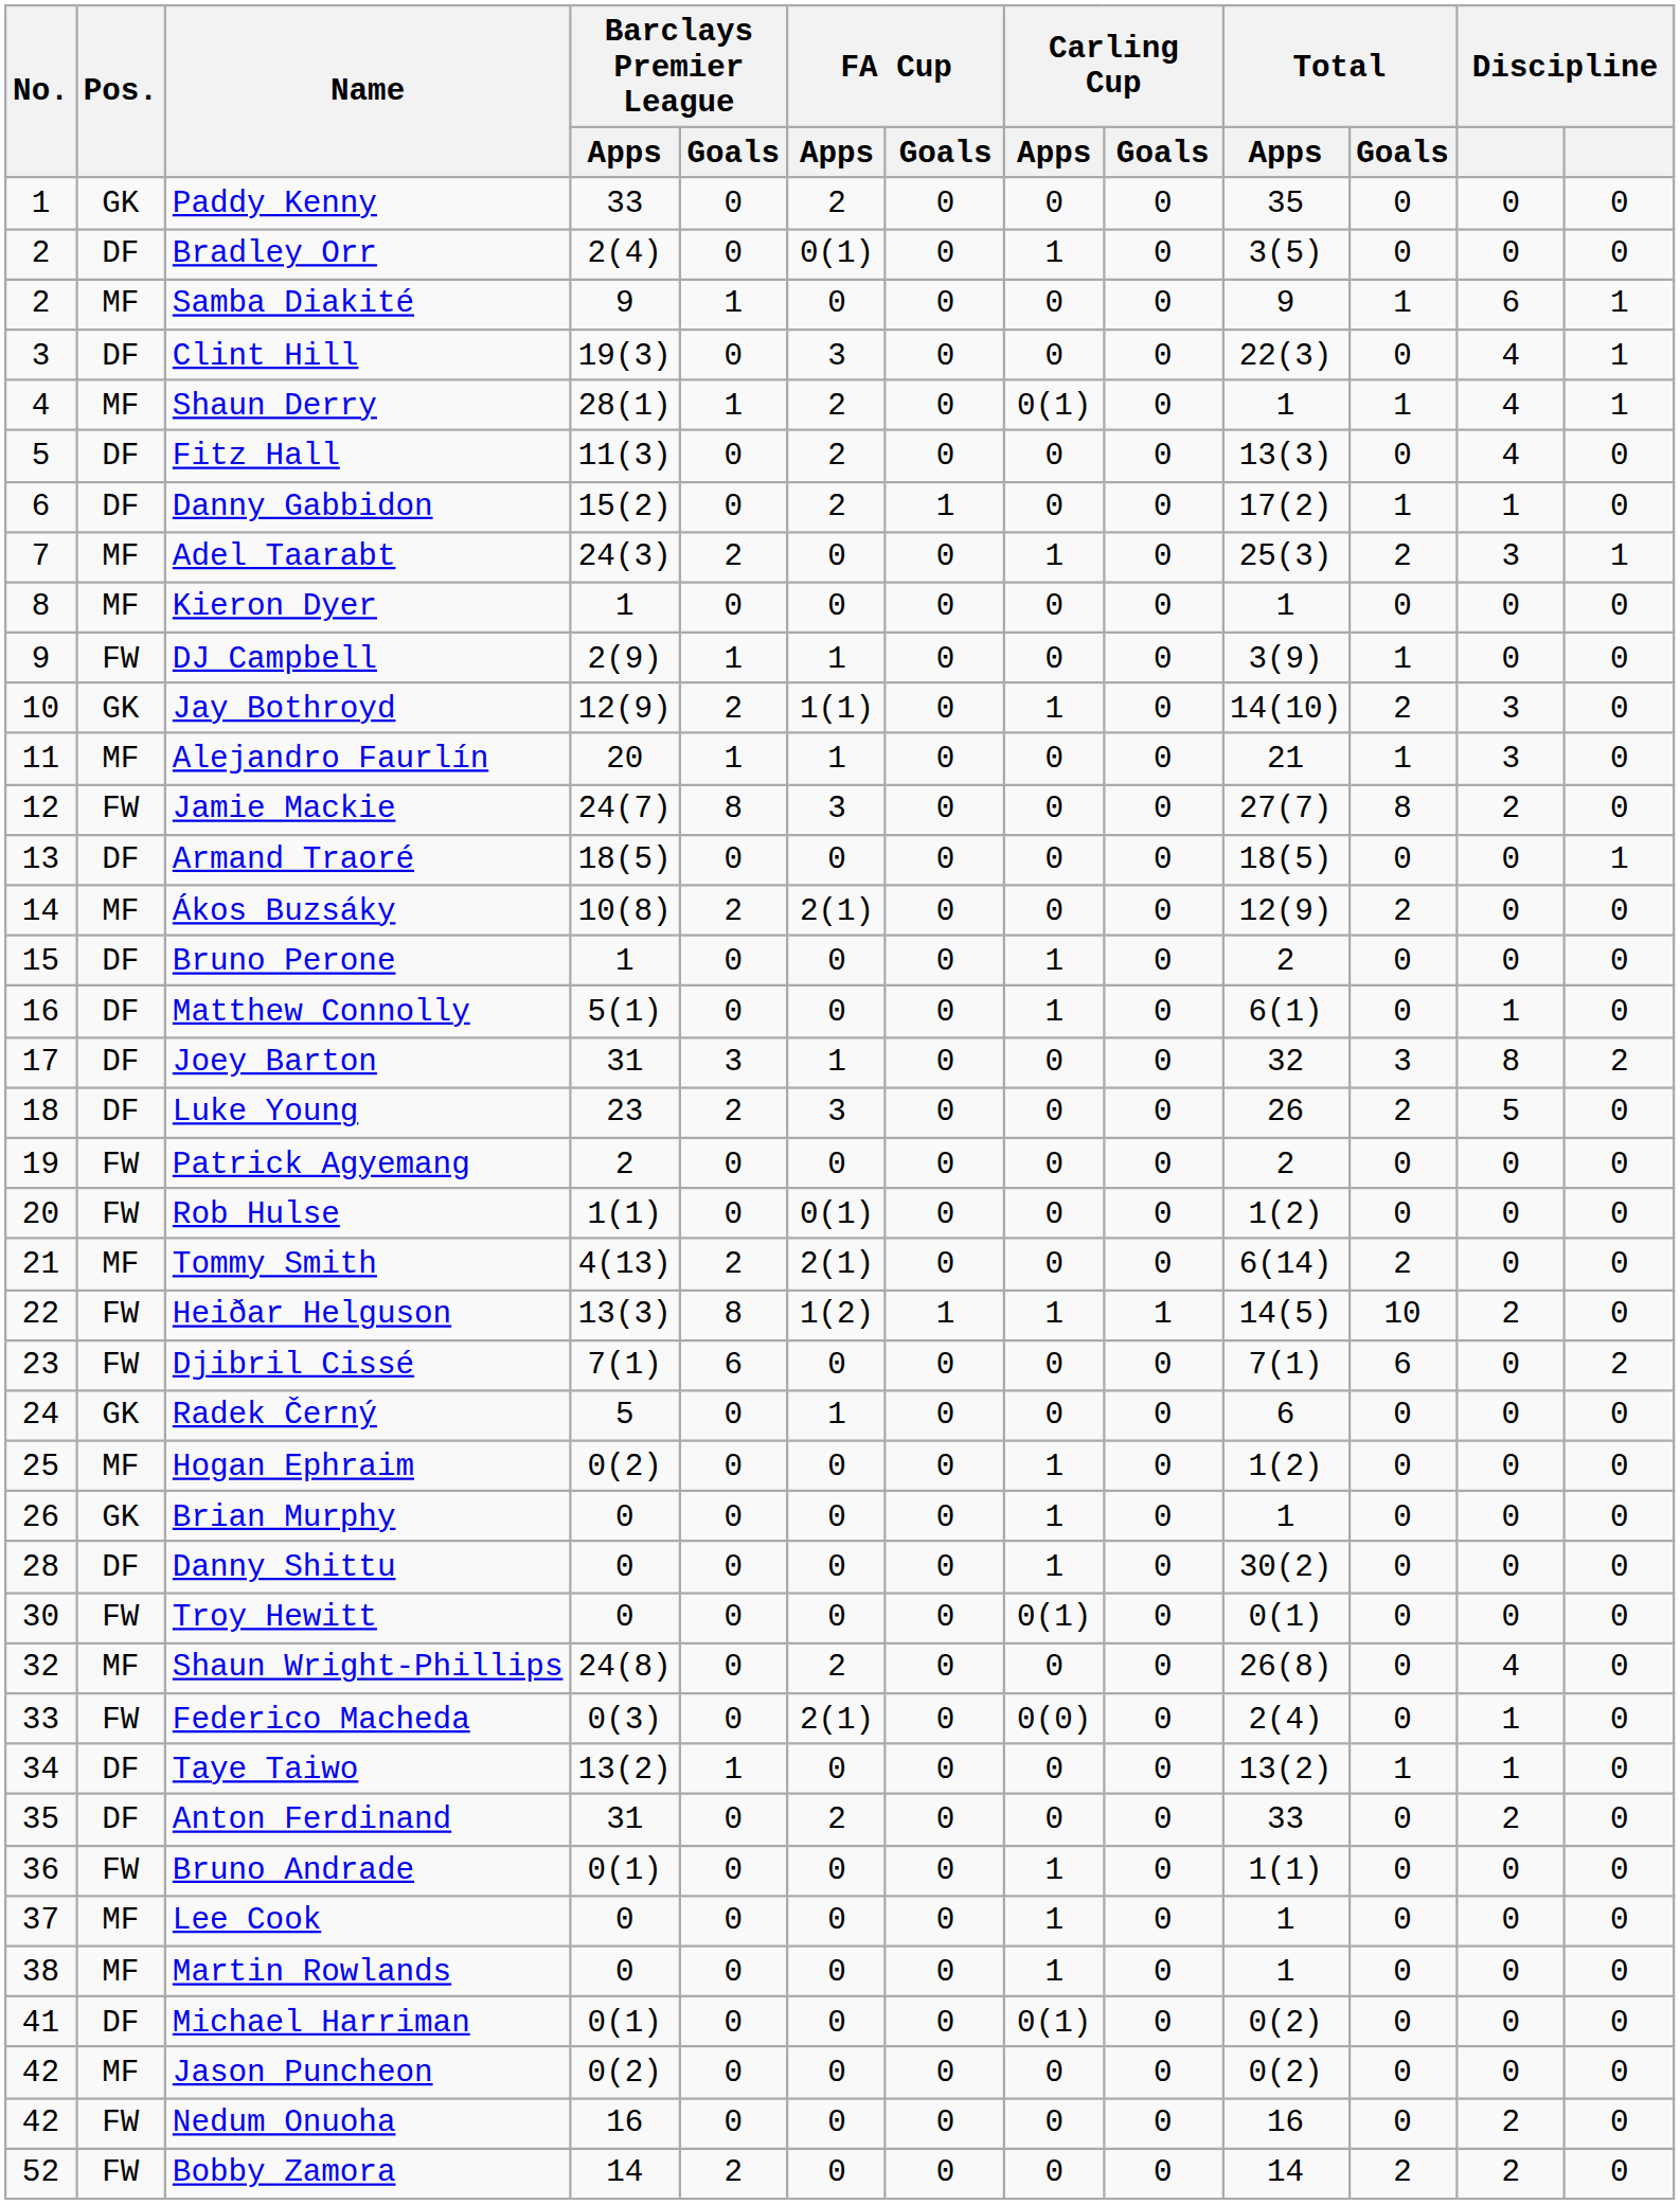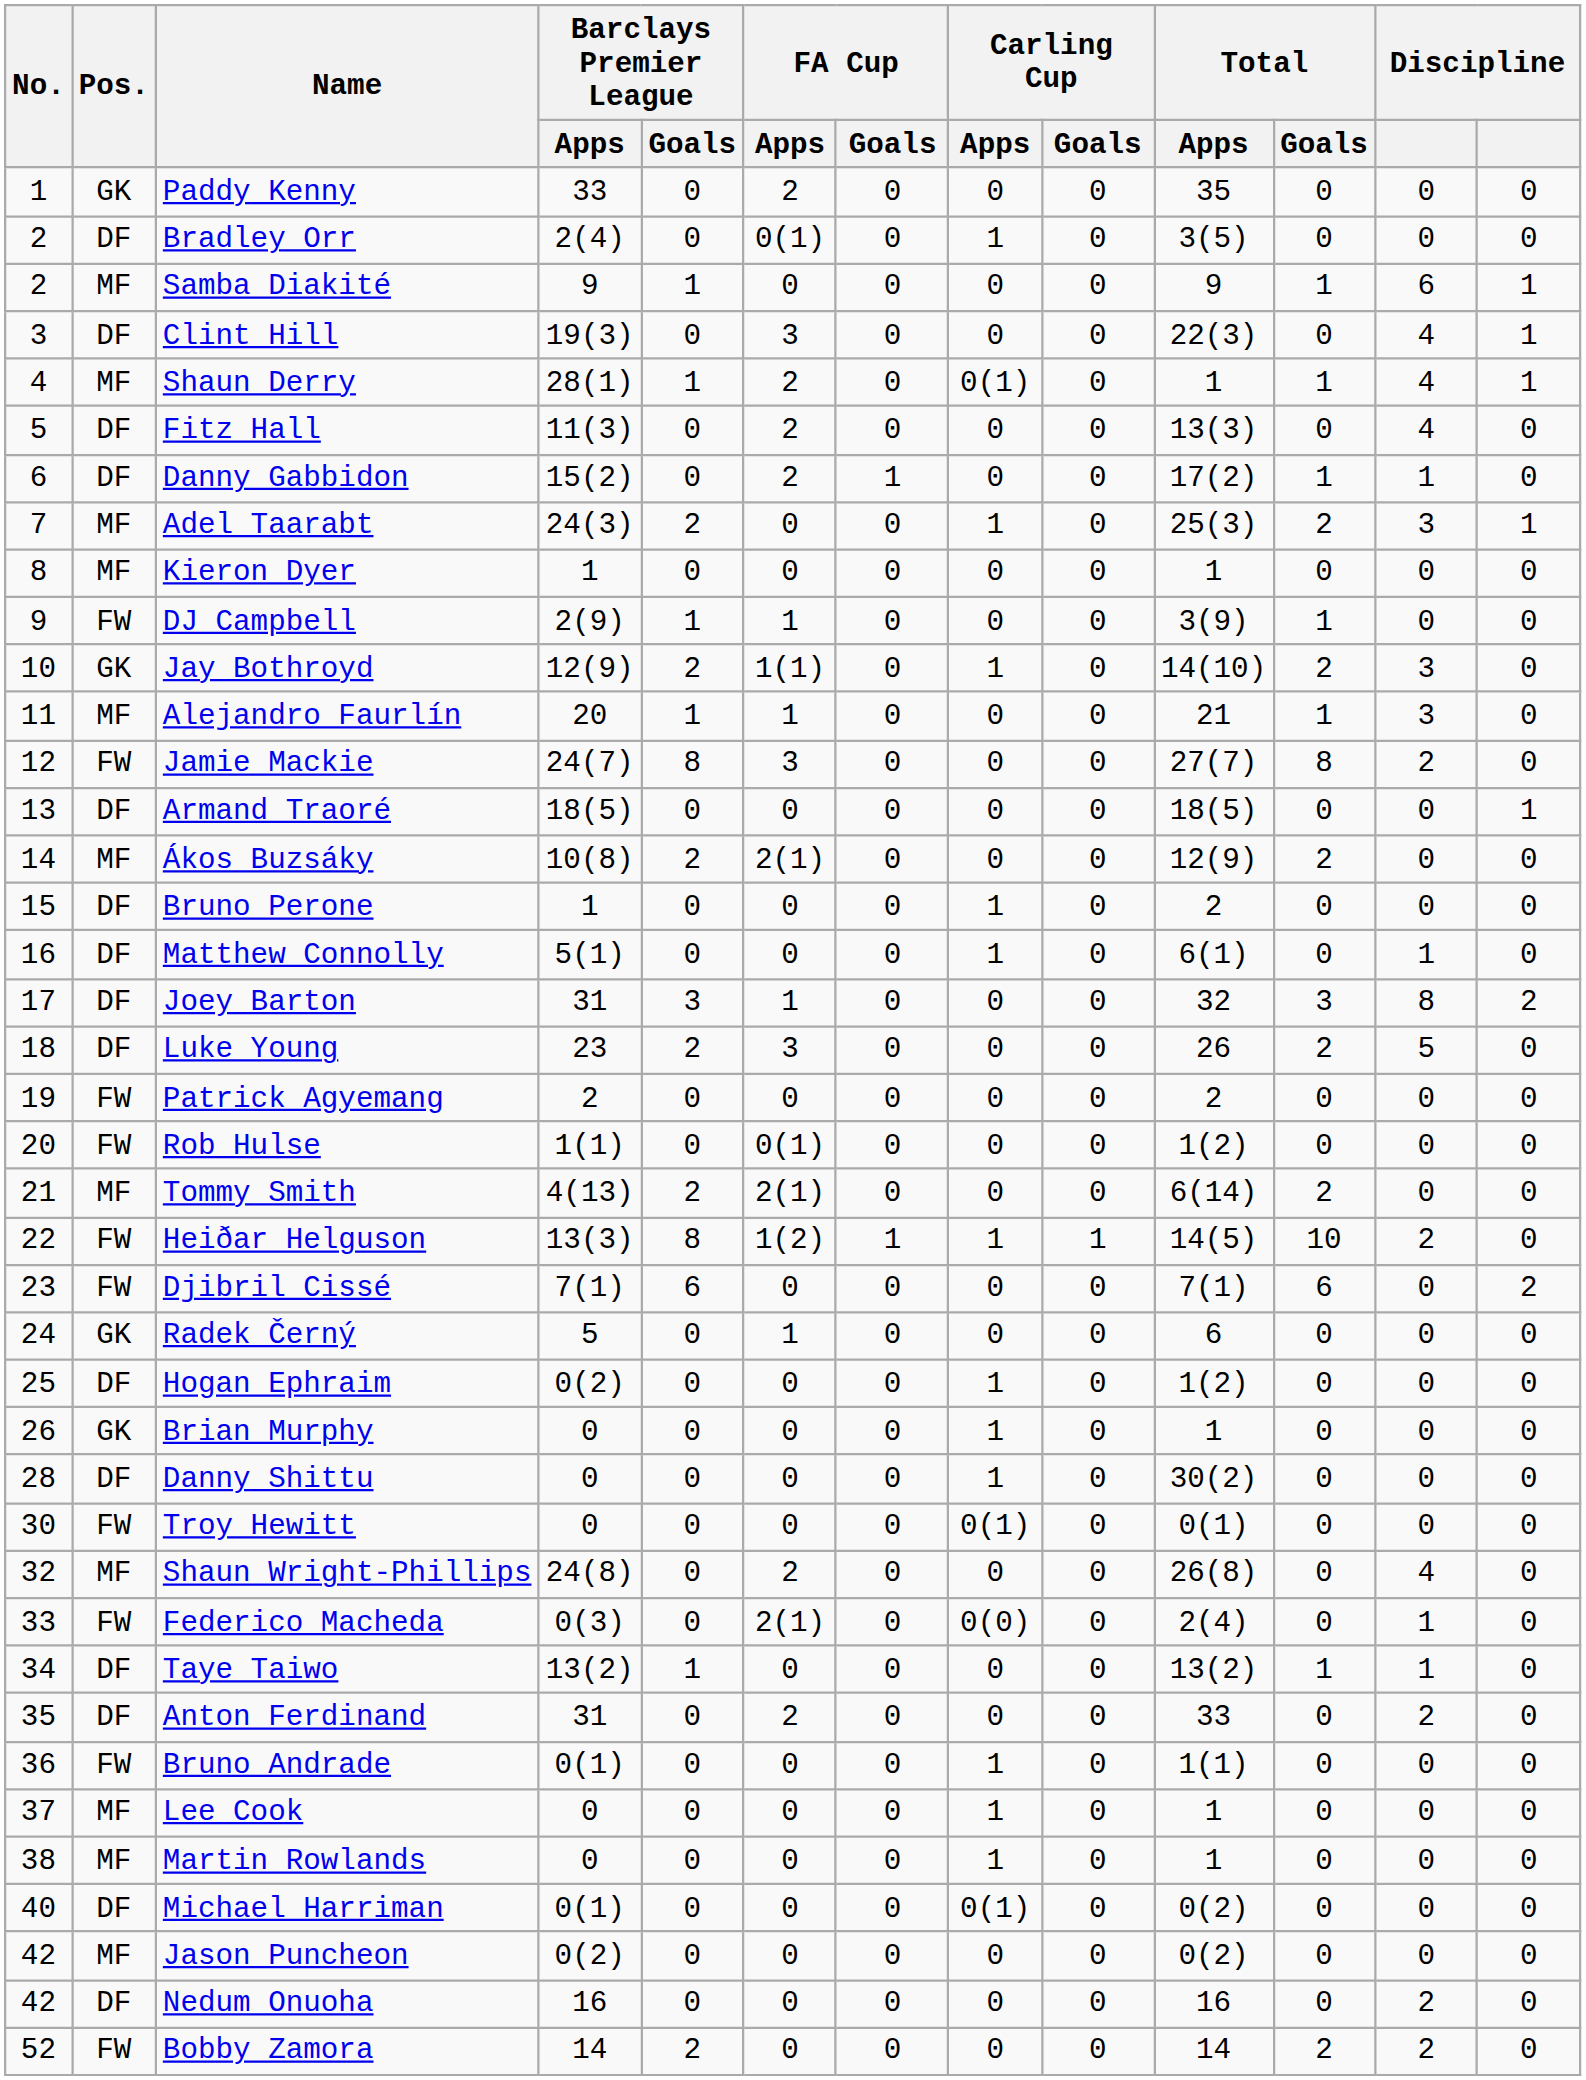Hogan Ephraim | Pos.: MF -> DF
Michael Harriman | No.: 41 -> 40
Nedum Onuoha | Pos.: FW -> DF
